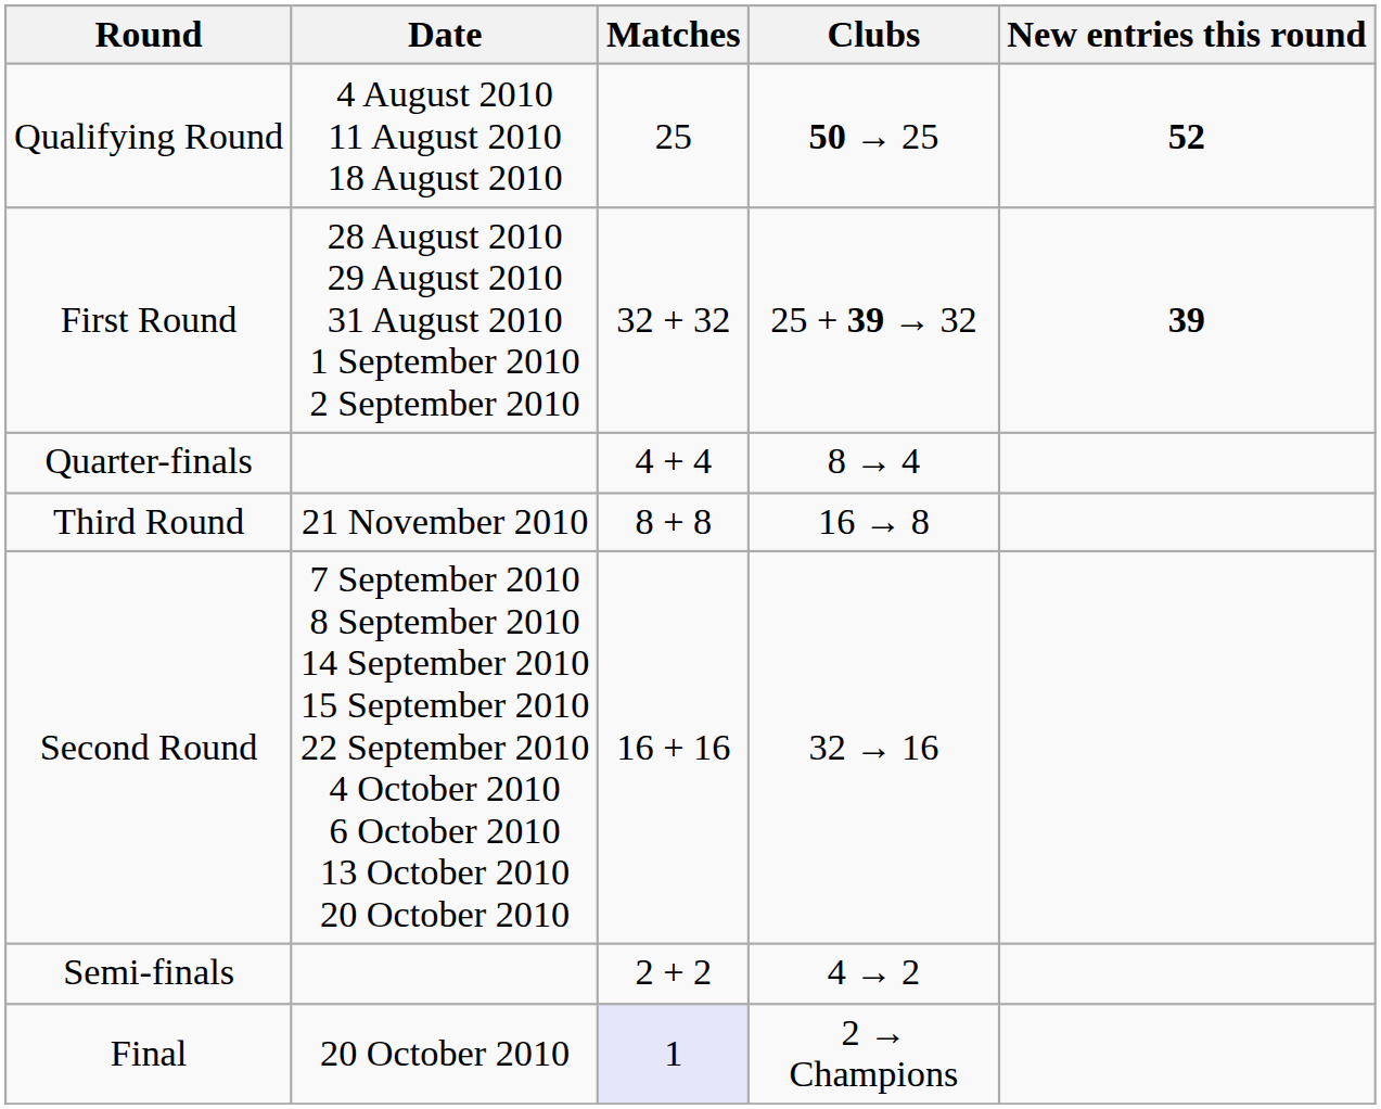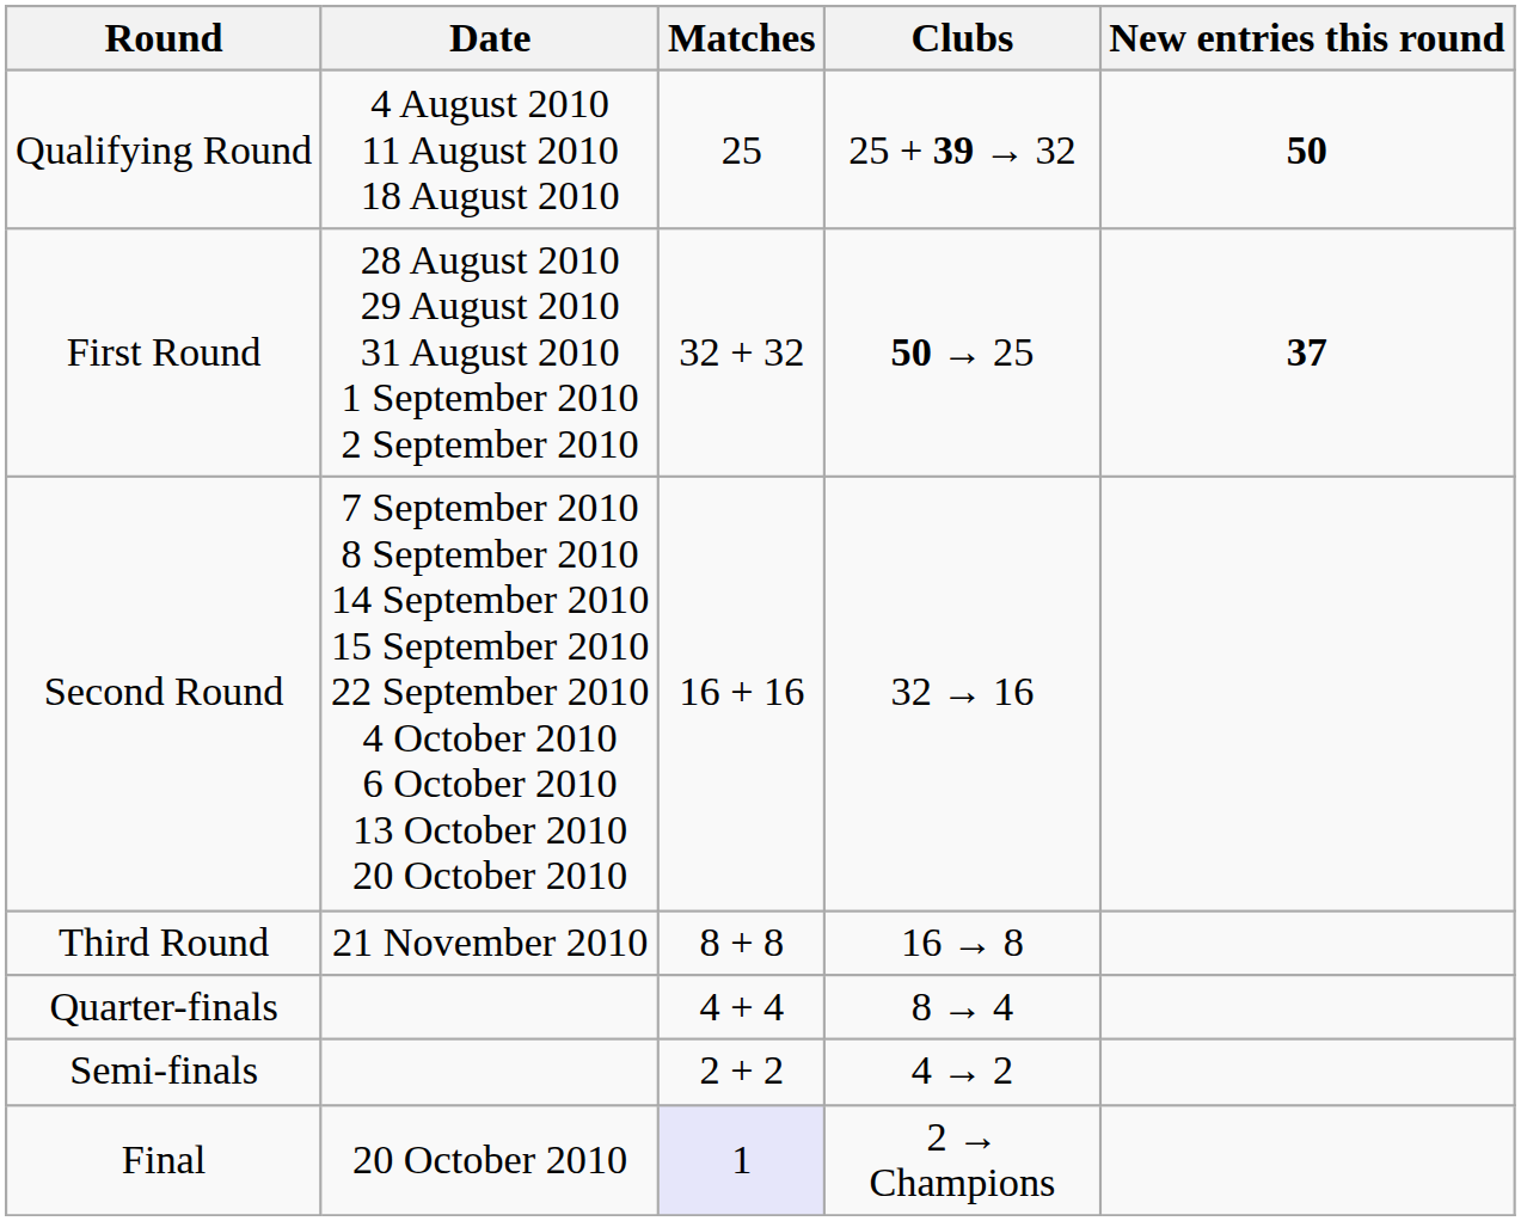Qualifying Round | Clubs: 50 → 25 -> 25 + 39 → 32
Qualifying Round | New entries this round: 52 -> 50
First Round | Clubs: 25 + 39 → 32 -> 50 → 25
First Round | New entries this round: 39 -> 37
rows swapped: Second Round <-> Quarter-finals
